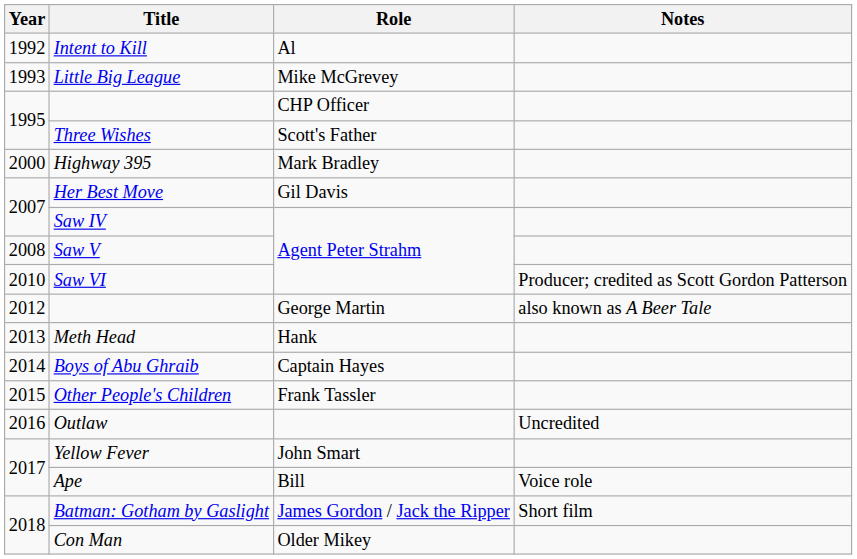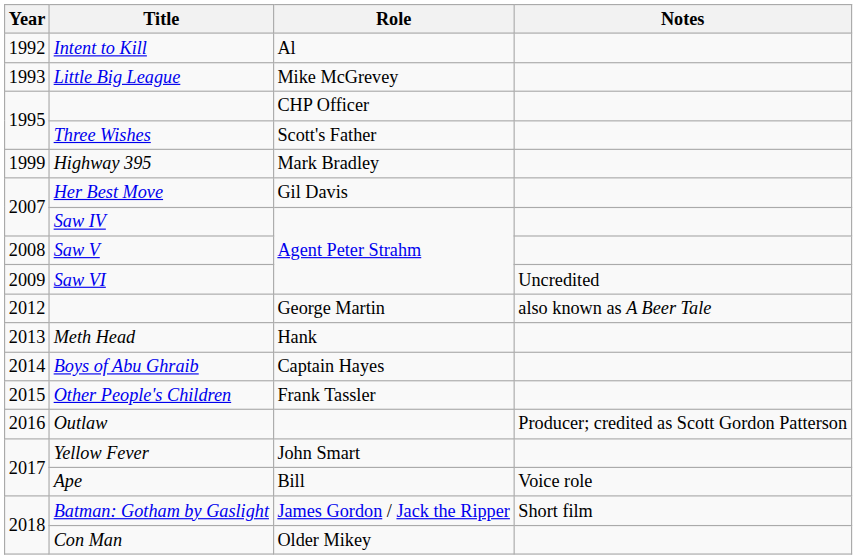Highway 395 | Year: 2000 -> 1999
Saw VI | Year: 2010 -> 2009
Saw VI | Notes: Producer; credited as Scott Gordon Patterson -> Uncredited
Outlaw | Notes: Uncredited -> Producer; credited as Scott Gordon Patterson
